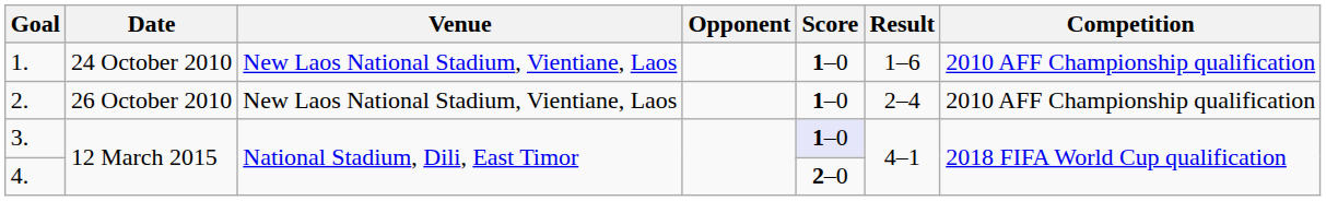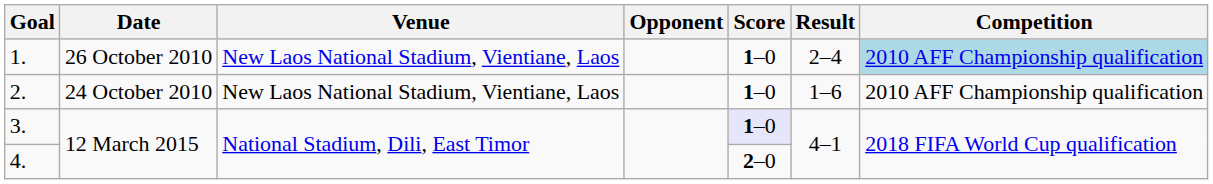1. | Date: 24 October 2010 -> 26 October 2010
1. | Result: 1–6 -> 2–4
1. | Competition: no background -> lightblue background
2. | Date: 26 October 2010 -> 24 October 2010
2. | Result: 2–4 -> 1–6
